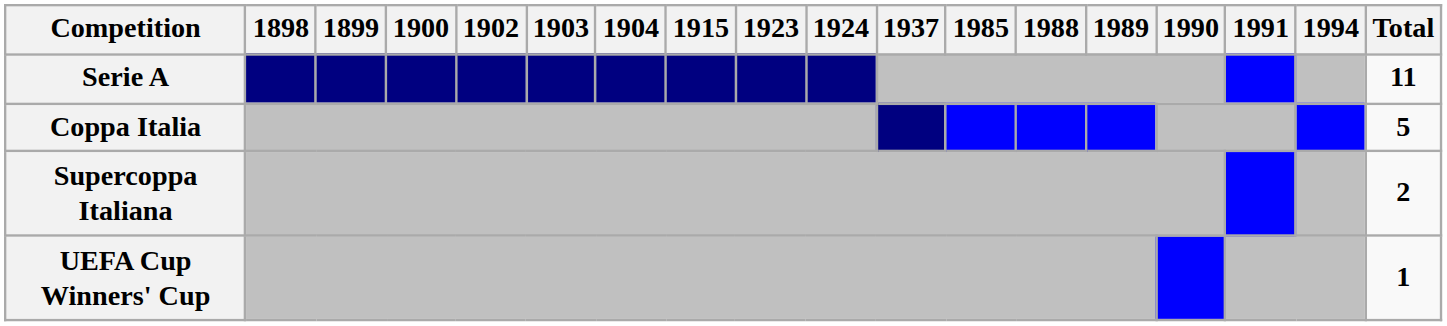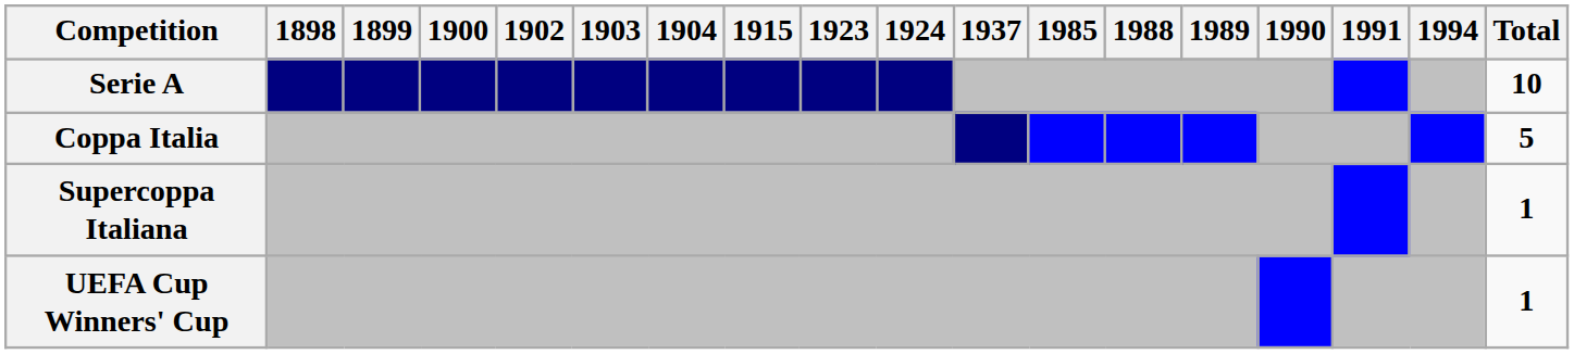Serie A | Total: 11 -> 10
Supercoppa Italiana | Total: 2 -> 1
